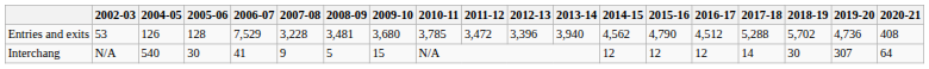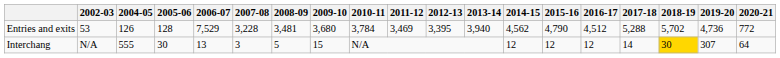Entries and exits | 2010-11: 3,785 -> 3,784
Entries and exits | 2011-12: 3,472 -> 3,469
Entries and exits | 2012-13: 3,396 -> 3,395
Entries and exits | 2020-21: 408 -> 772
Interchang | 2004-05: 540 -> 555
Interchang | 2006-07: 41 -> 13
Interchang | 2007-08: 9 -> 3
Interchang | 2018-19: no background -> gold background
